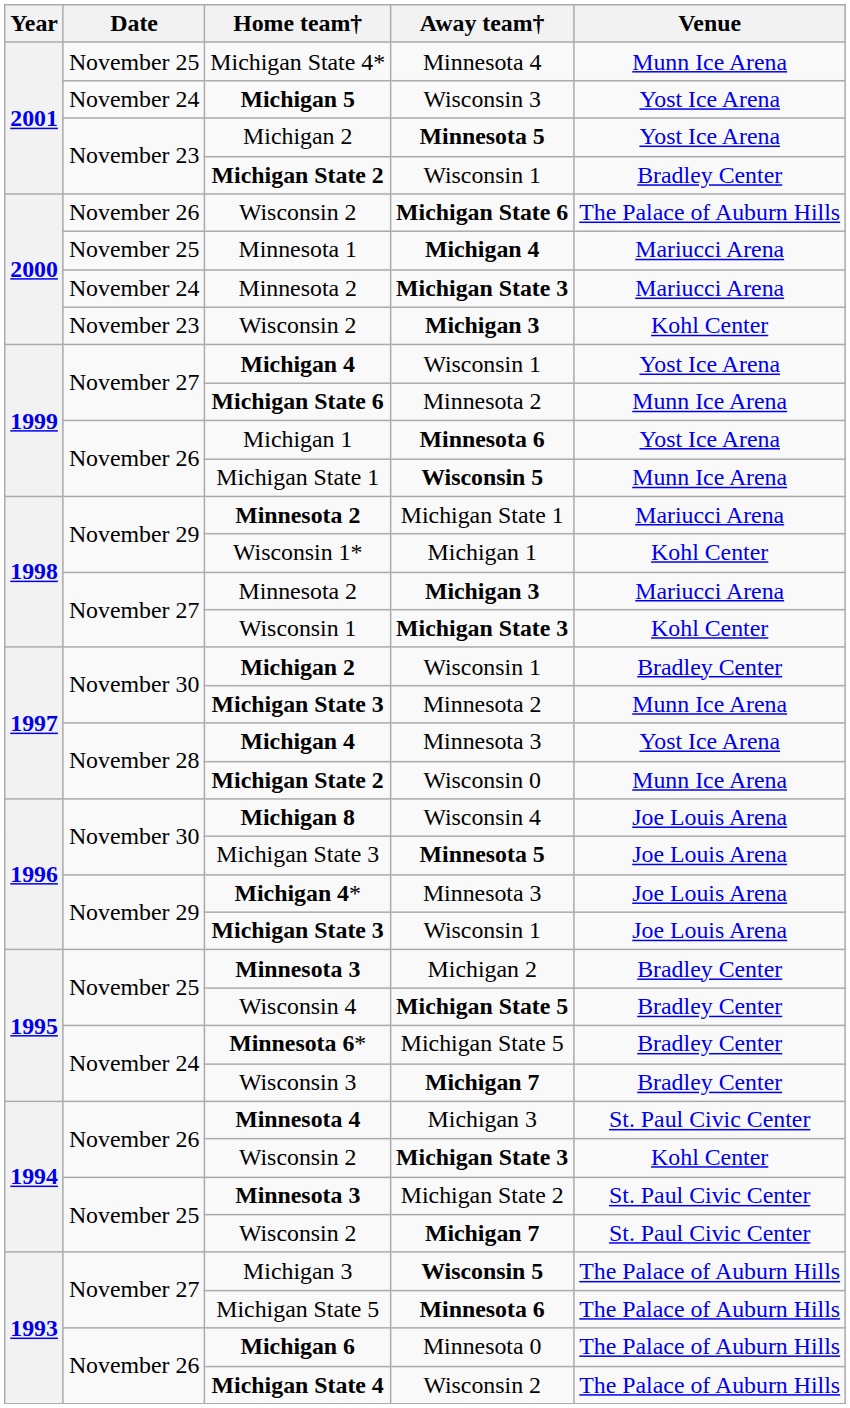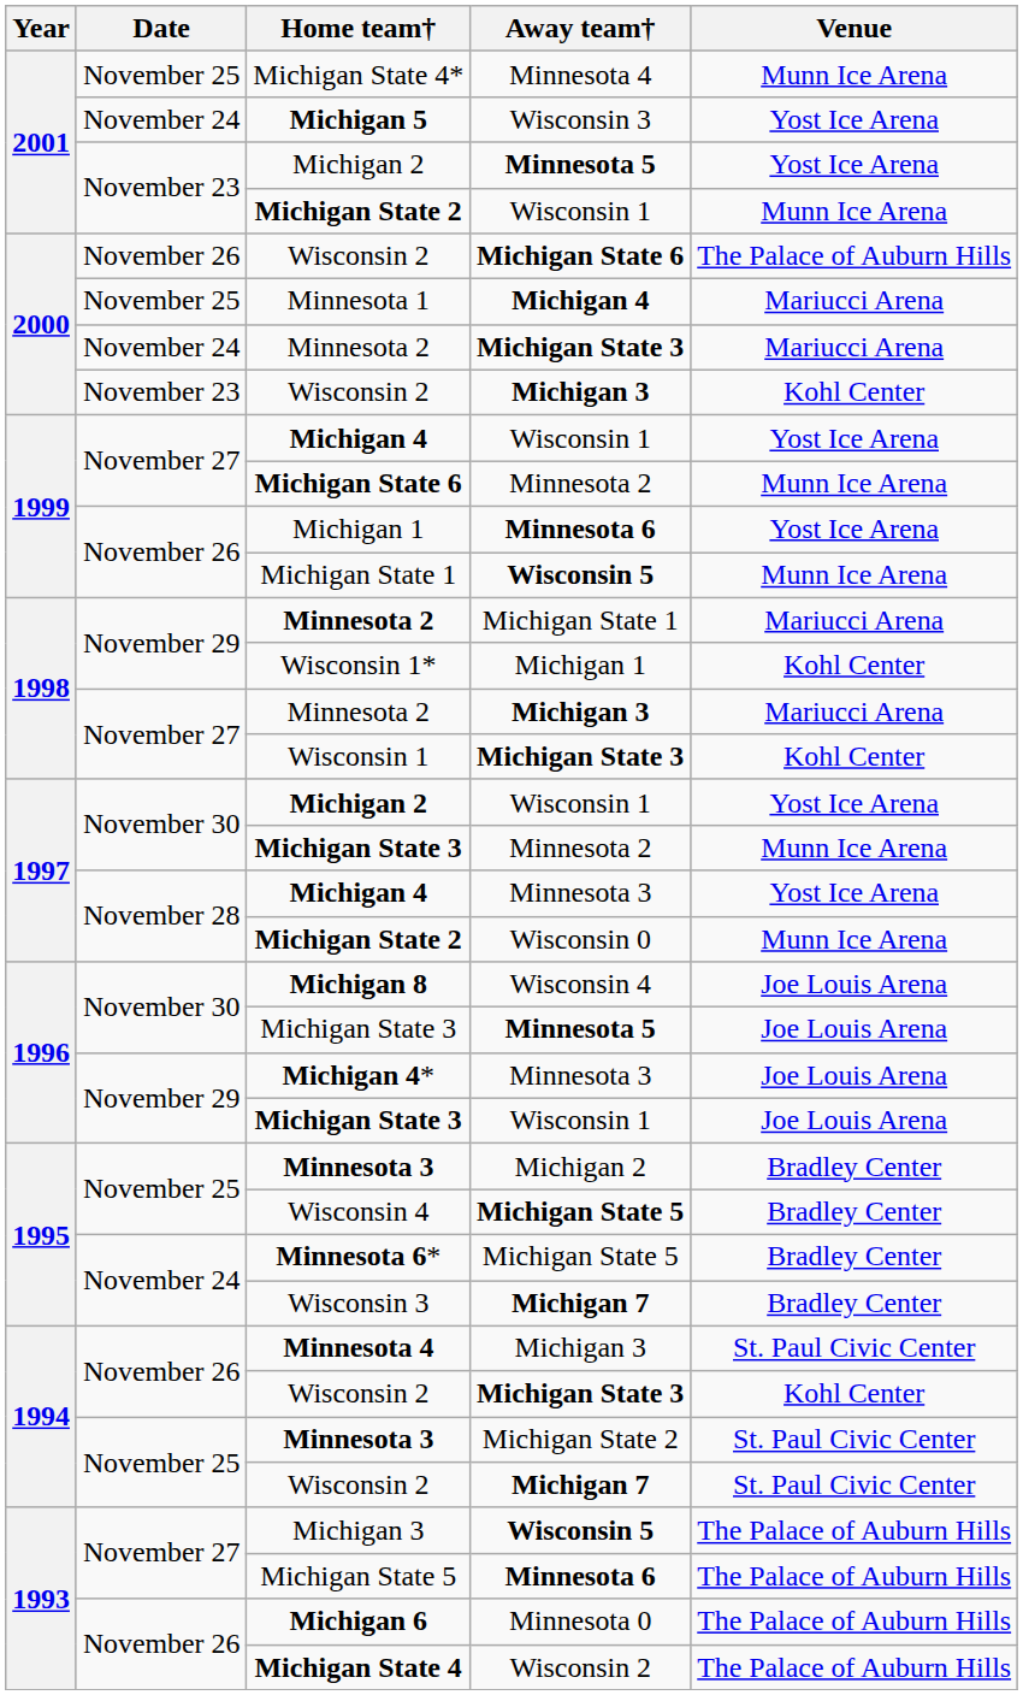Michigan State 2 / Wisconsin 1 | Venue: Bradley Center -> Munn Ice Arena
Michigan 2 / Wisconsin 1 | Venue: Bradley Center -> Yost Ice Arena
